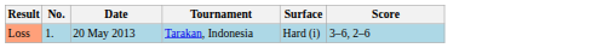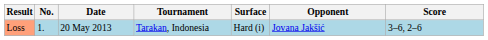+ column: Opponent | Jovana Jakšić
